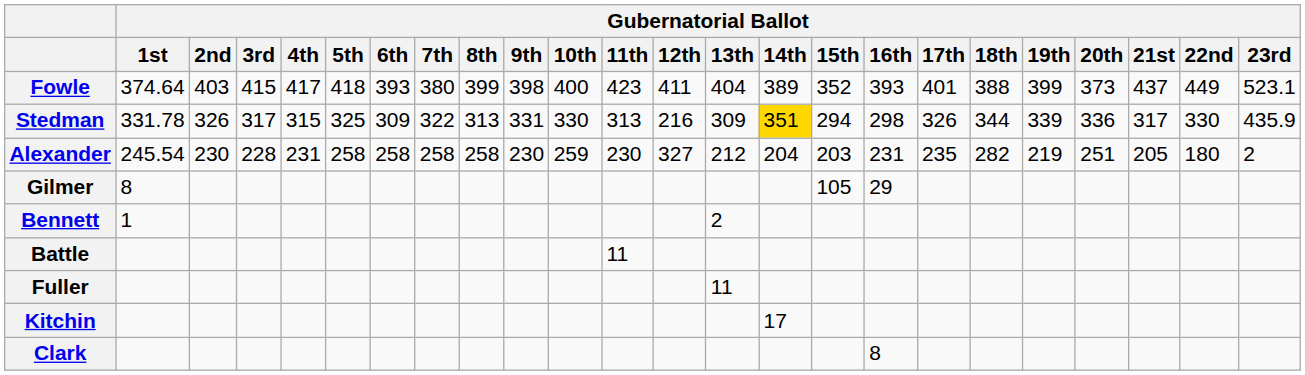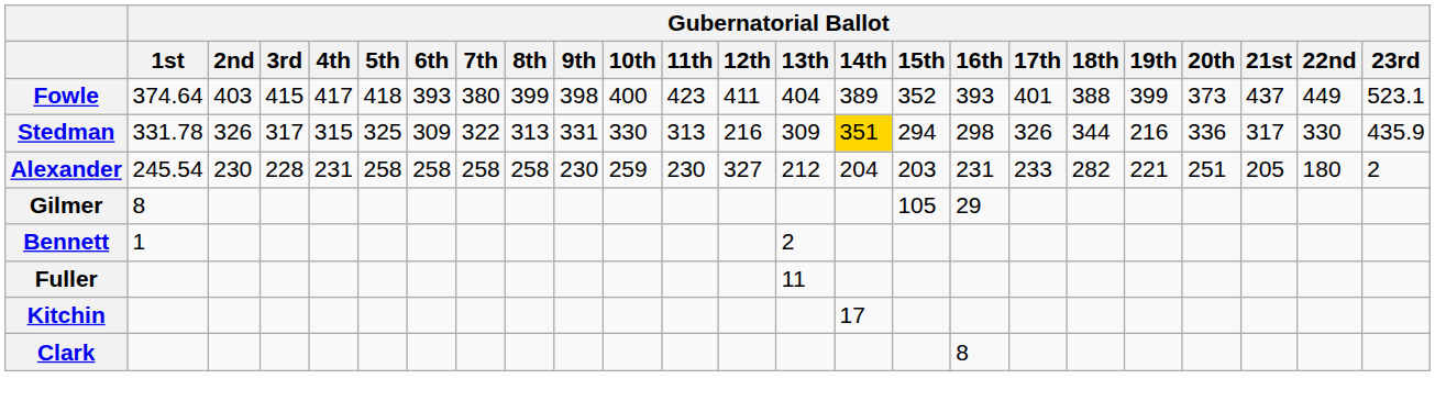Stedman | Gubernatorial Ballot / 19th: 339 -> 216
Alexander | Gubernatorial Ballot / 17th: 235 -> 233
Alexander | Gubernatorial Ballot / 19th: 219 -> 221
- row: Battle | 11
